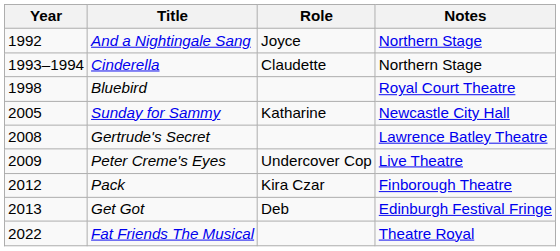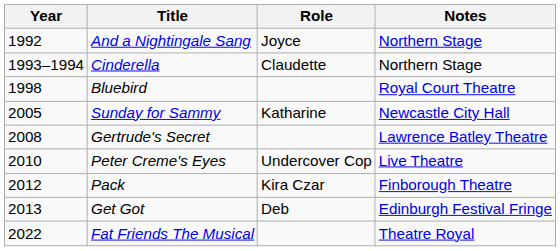Peter Creme's Eyes | Year: 2009 -> 2010
